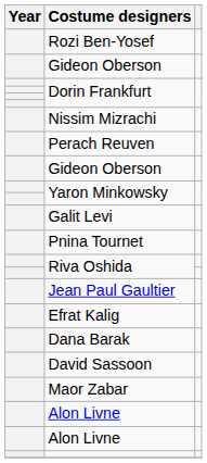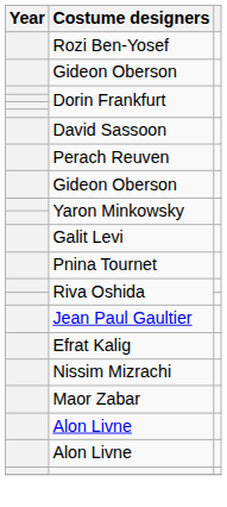rows swapped: Nissim Mizrachi <-> David Sassoon
- row: Dana Barak
